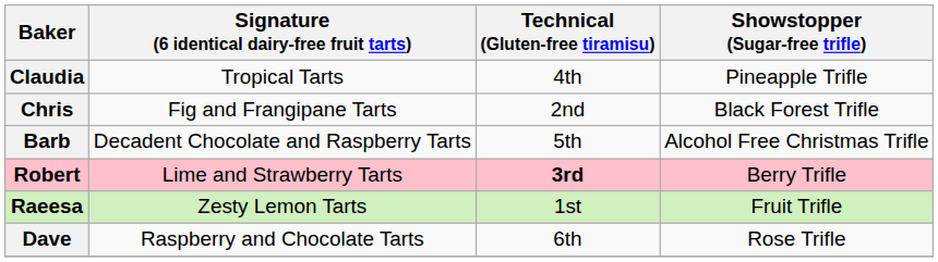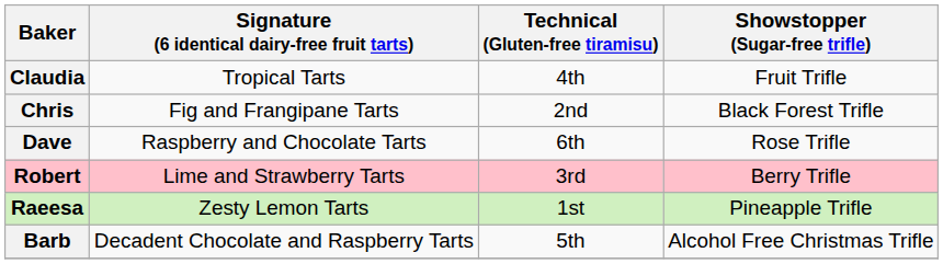Claudia | Showstopper (Sugar-free trifle): Pineapple Trifle -> Fruit Trifle
rows swapped: Barb <-> Dave
Robert | Technical (Gluten-free tiramisu): bold -> normal
Raeesa | Showstopper (Sugar-free trifle): Fruit Trifle -> Pineapple Trifle
